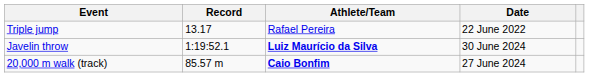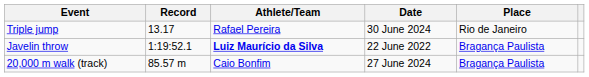+ column: Place | Rio de Janeiro | Bragança Paulista | Bragança Paulista
Triple jump | Date: 22 June 2022 -> 30 June 2024
Javelin throw | Date: 30 June 2024 -> 22 June 2022
20,000 m walk (track) | Athlete/Team: bold -> normal
